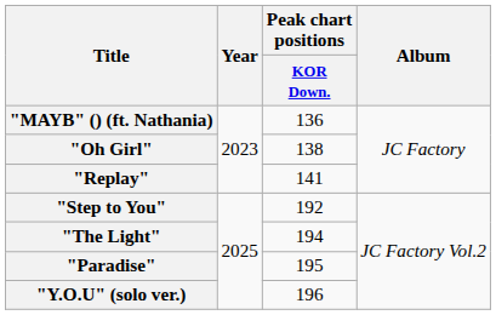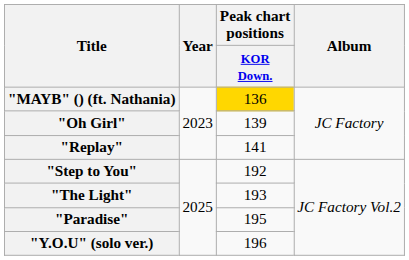"MAYB" () (ft. Nathania) | Peak chart positions / KOR Down.: no background -> gold background
"Oh Girl" | Peak chart positions / KOR Down.: 138 -> 139
"The Light" | Peak chart positions / KOR Down.: 194 -> 193
